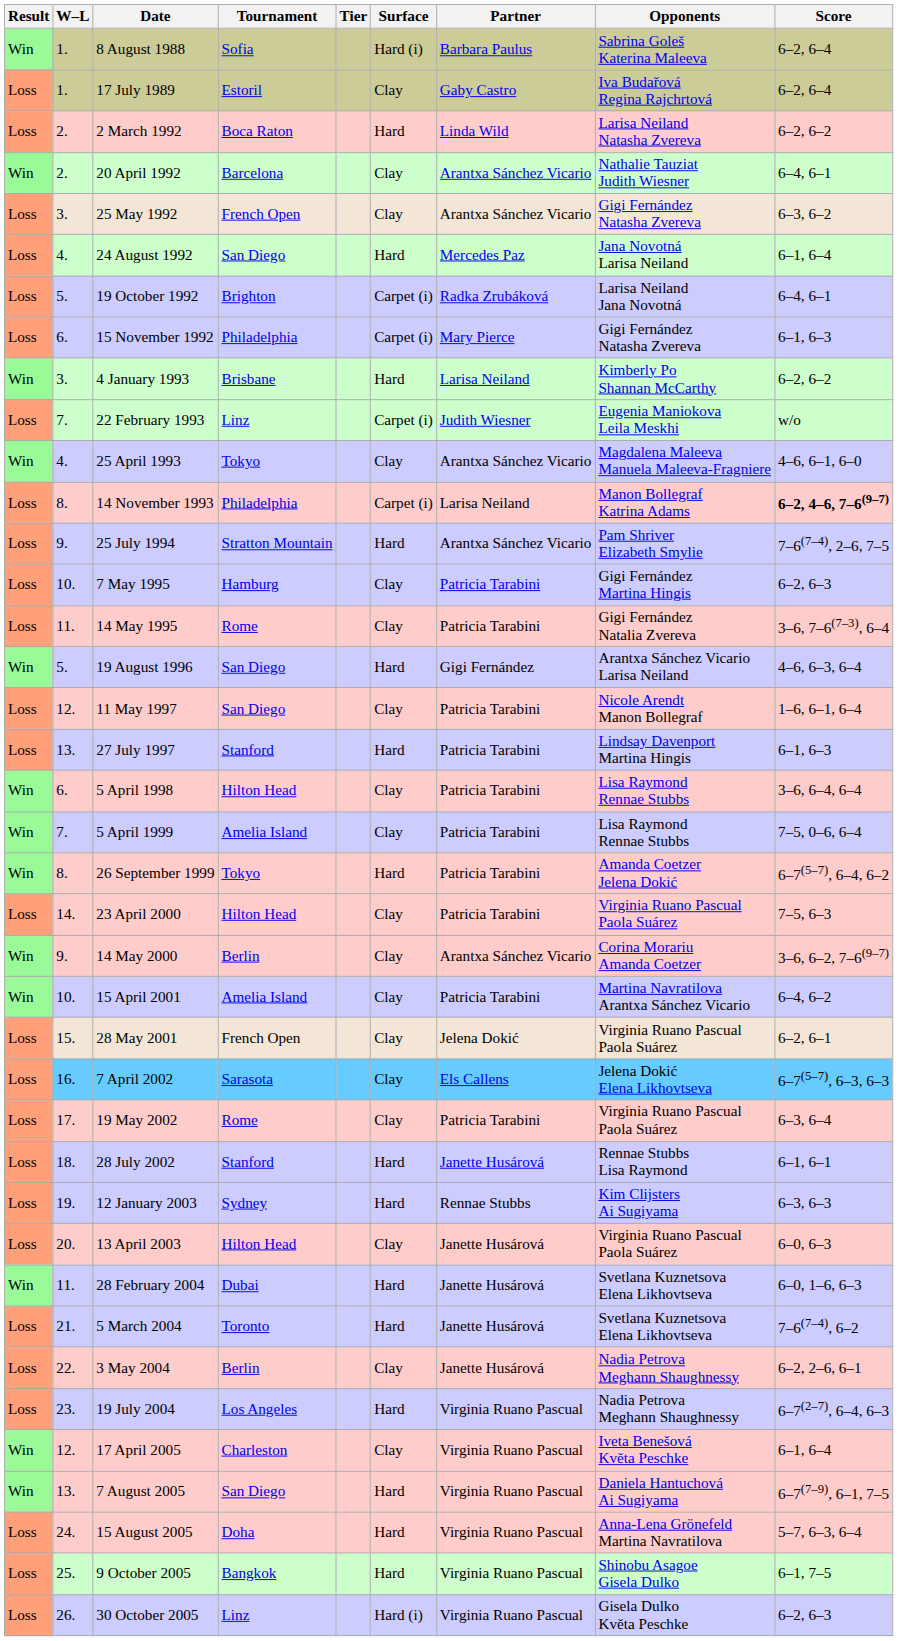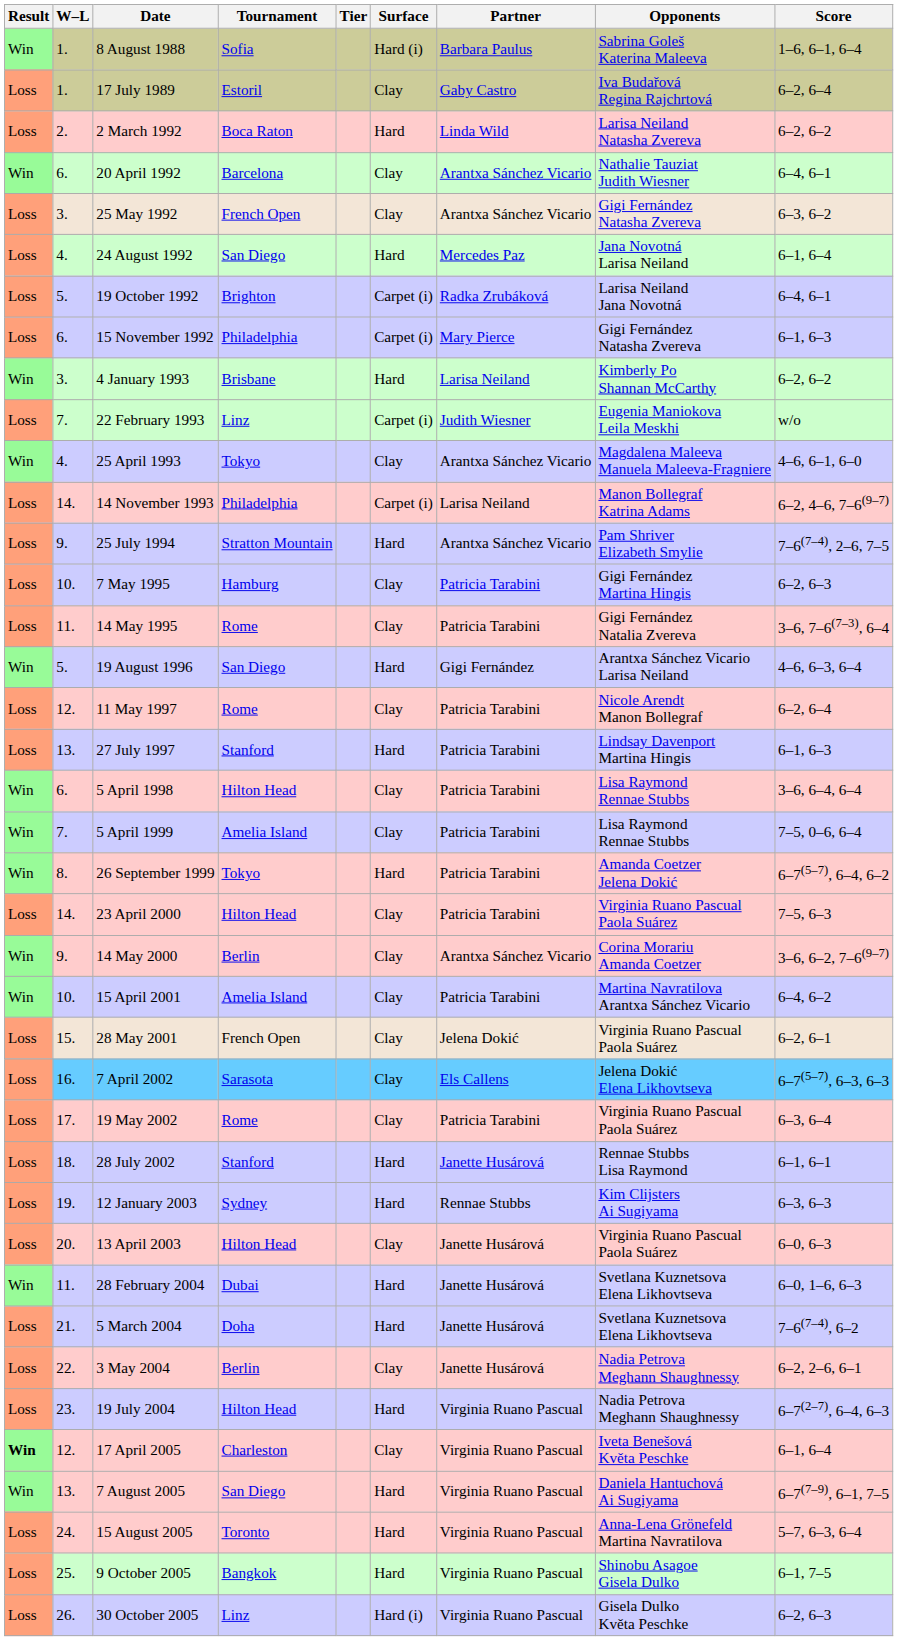8 August 1988 | Score: 6–2, 6–4 -> 1–6, 6–1, 6–4
20 April 1992 | W–L: 2. -> 6.
14 November 1993 | W–L: 8. -> 14.
14 November 1993 | Score: bold -> normal
11 May 1997 | Tournament: San Diego -> Rome
11 May 1997 | Score: 1–6, 6–1, 6–4 -> 6–2, 6–4
5 March 2004 | Tournament: Toronto -> Doha
19 July 2004 | Tournament: Los Angeles -> Hilton Head
17 April 2005 | Result: normal -> bold
15 August 2005 | Tournament: Doha -> Toronto
